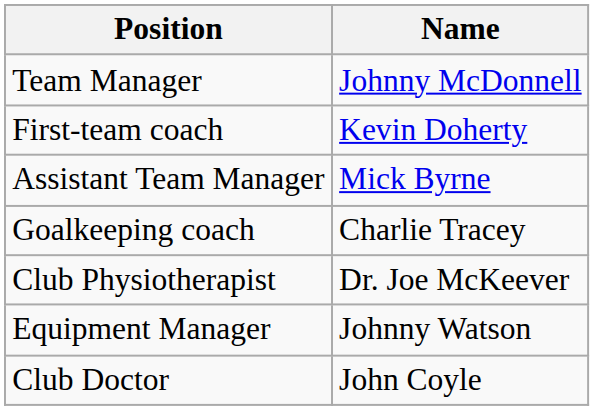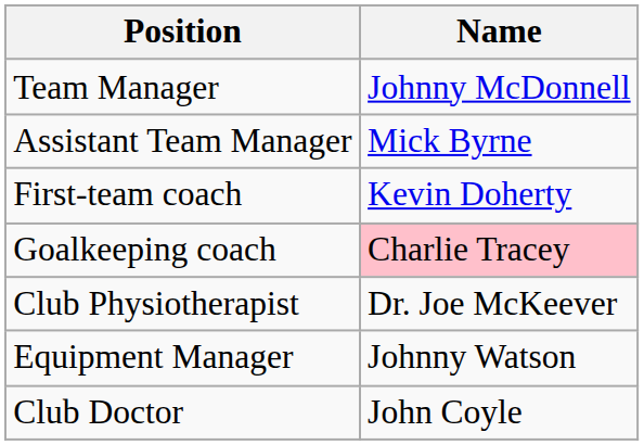rows swapped: Assistant Team Manager <-> First-team coach
Goalkeeping coach | Name: no background -> pink background
